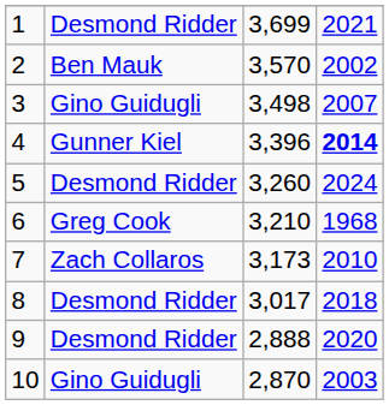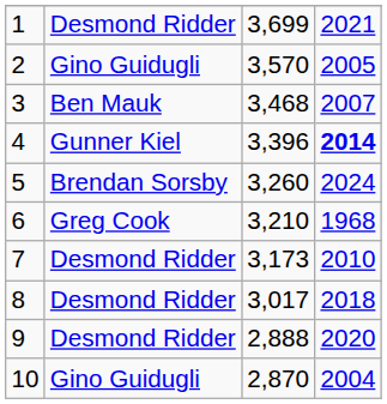2 | column 2: Ben Mauk -> Gino Guidugli
2 | column 4: 2002 -> 2005
3 | column 2: Gino Guidugli -> Ben Mauk
3 | column 3: 3,498 -> 3,468
5 | column 2: Desmond Ridder -> Brendan Sorsby
7 | column 2: Zach Collaros -> Desmond Ridder
10 | column 4: 2003 -> 2004
